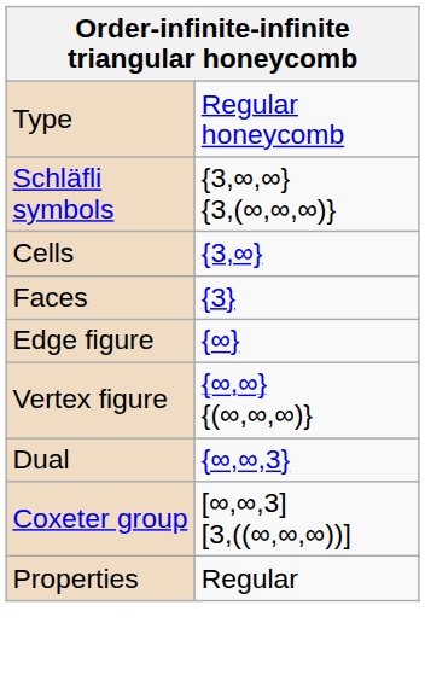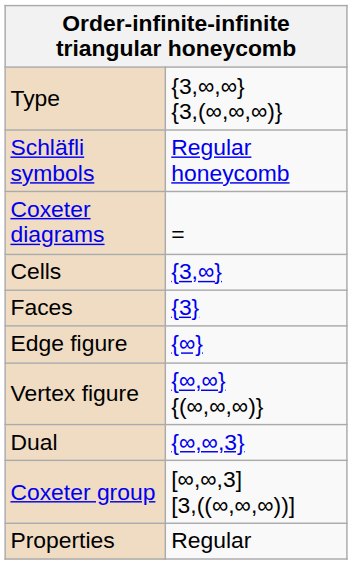Type | column 2: Regular honeycomb -> {3,∞,∞} {3,(∞,∞,∞)}
Schläfli symbols | column 2: {3,∞,∞} {3,(∞,∞,∞)} -> Regular honeycomb
+ row: Coxeter diagrams | =
